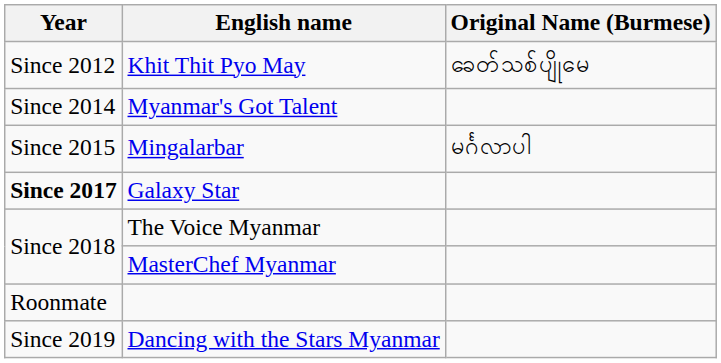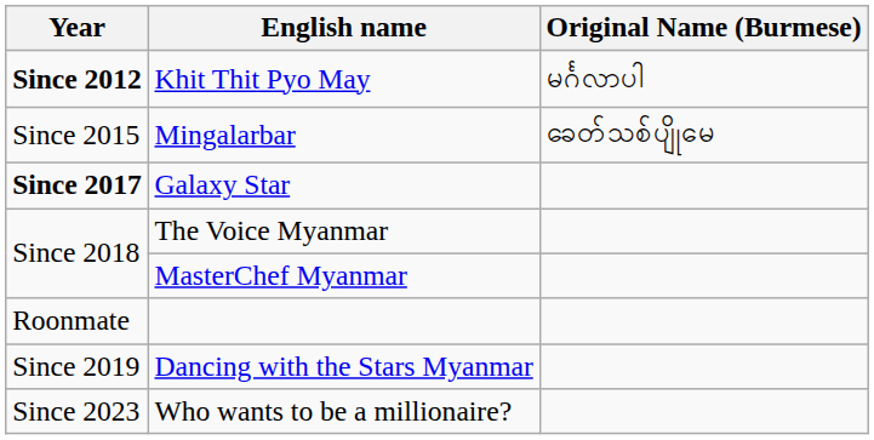Khit Thit Pyo May | Year: normal -> bold
Khit Thit Pyo May | Original Name (Burmese): ခေတ်သစ်ပျိုမေ -> မင်္ဂလာပါ
- row: Since 2014 | Myanmar's Got Talent
Mingalarbar | Original Name (Burmese): မင်္ဂလာပါ -> ခေတ်သစ်ပျိုမေ
+ row: Since 2023 | Who wants to be a millionaire?
